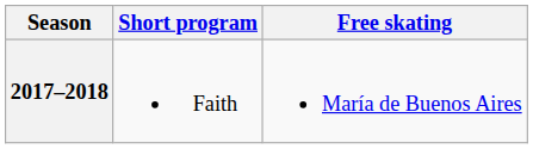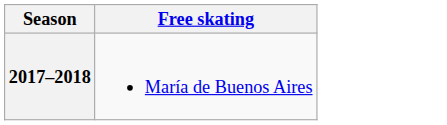- column: Short program | Faith
